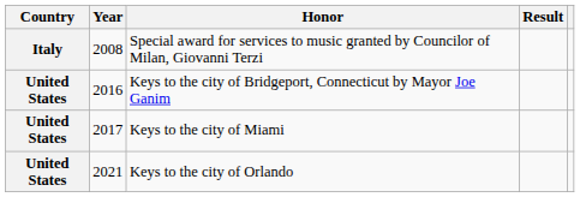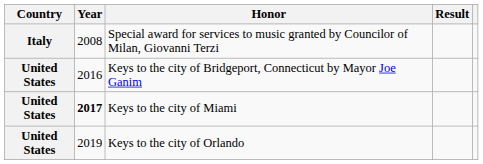Keys to the city of Miami | Year: normal -> bold
Keys to the city of Orlando | Year: 2021 -> 2019
